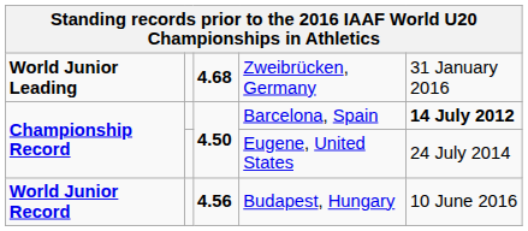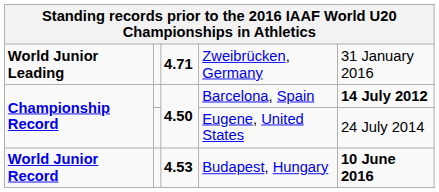Zweibrücken, Germany | column 3: 4.68 -> 4.71
Budapest, Hungary | column 3: 4.56 -> 4.53
Budapest, Hungary | column 5: normal -> bold
